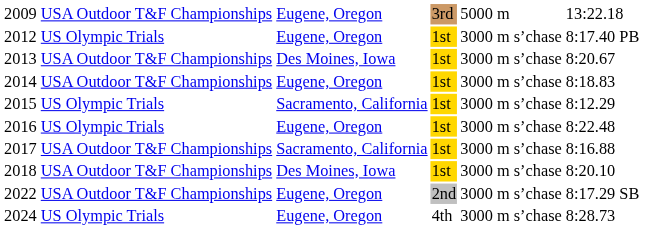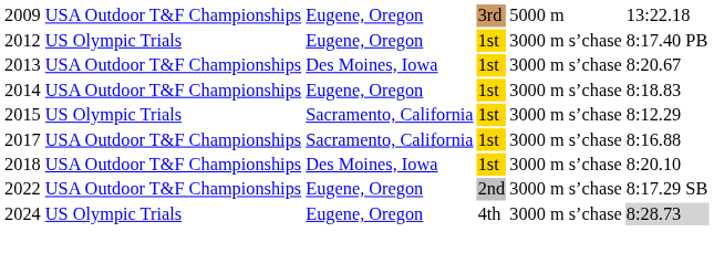- row: 2016 | US Olympic Trials | Eugene, Oregon | 1st | 3000 m s’chase | 8:22.48
2024 | column 6: no background -> lightgrey background
